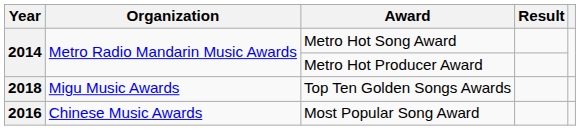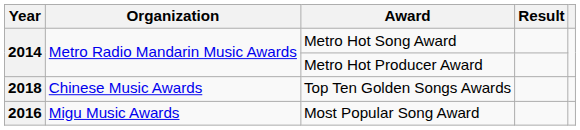Top Ten Golden Songs Awards | Organization: Migu Music Awards -> Chinese Music Awards
Most Popular Song Award | Organization: Chinese Music Awards -> Migu Music Awards
